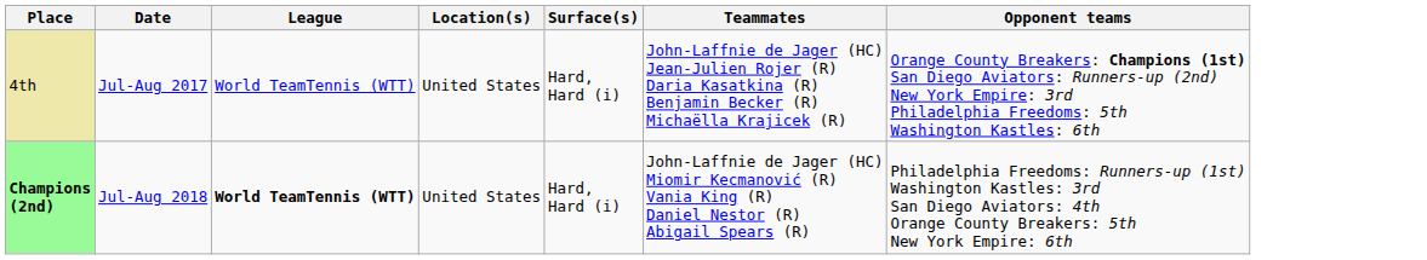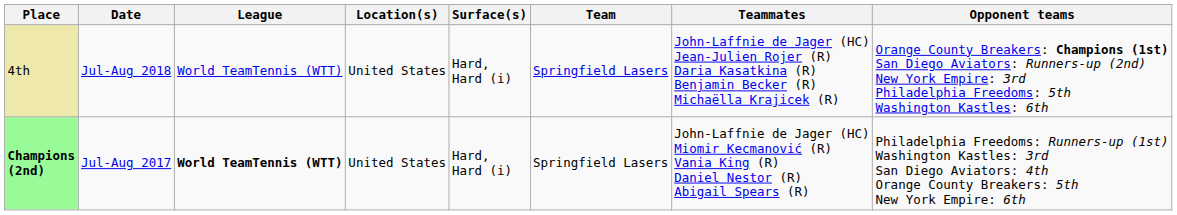+ column: Team | Springfield Lasers | Springfield Lasers
4th | Date: Jul-Aug 2017 -> Jul-Aug 2018
Champions (2nd) | Date: Jul-Aug 2018 -> Jul-Aug 2017
